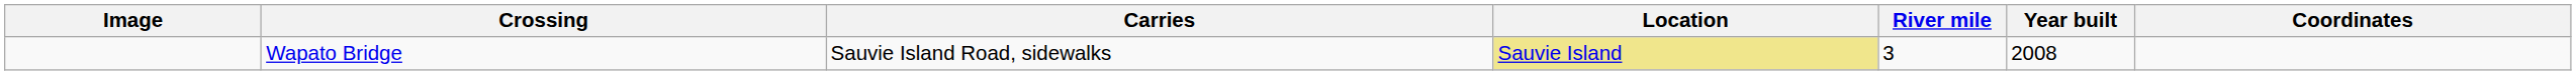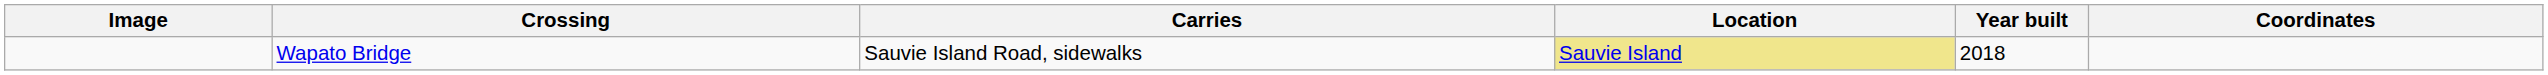- column: River mile | 3
Wapato Bridge | Year built: 2008 -> 2018
